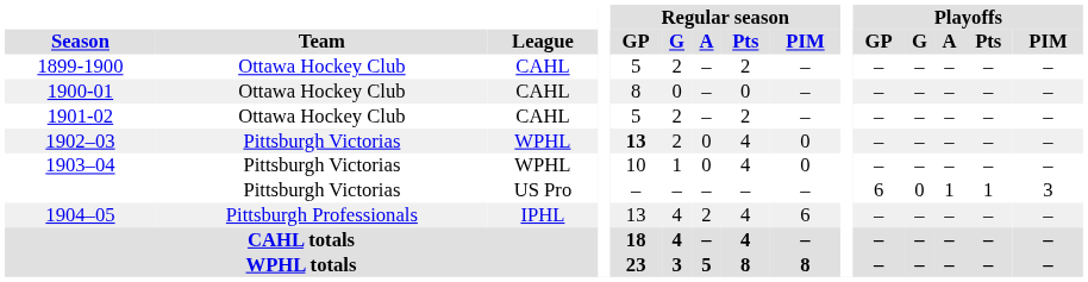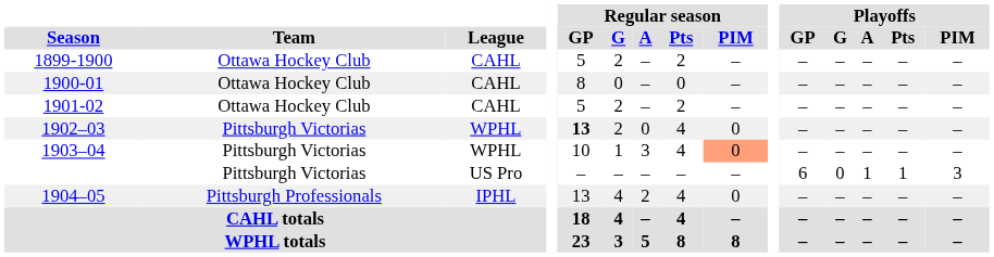1903–04 | Regular season / A: 0 -> 3
1903–04 | Regular season / PIM: no background -> lightsalmon background
1904–05 | Regular season / PIM: 6 -> 0
